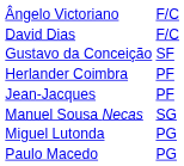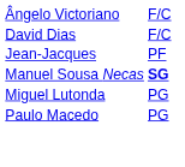- row: Gustavo da Conceição | SF
- row: Herlander Coimbra | PF
Manuel Sousa Necas | column 3: normal -> bold
